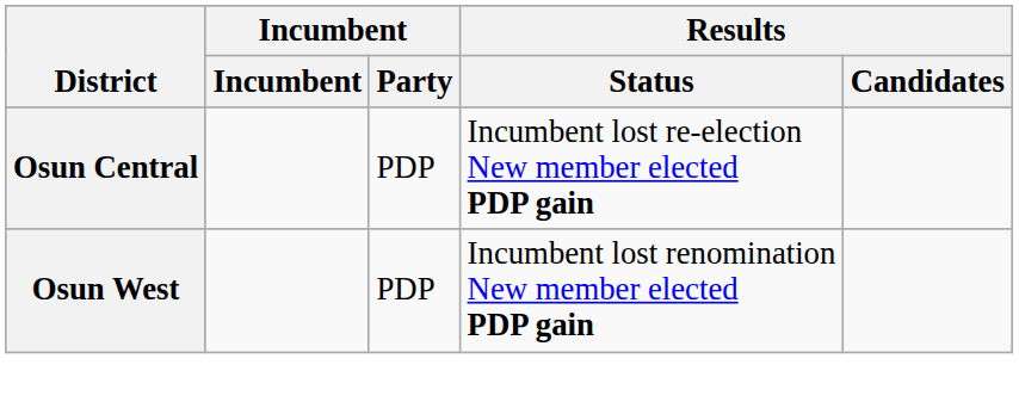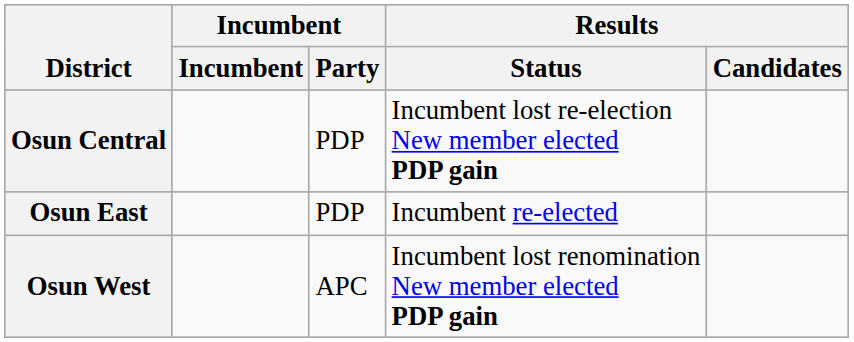+ row: Osun East | PDP | Incumbent re-elected
Osun West | Incumbent / Party: PDP -> APC
